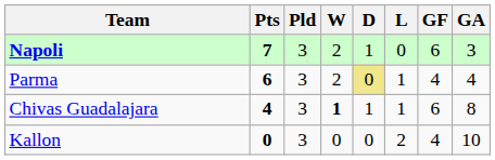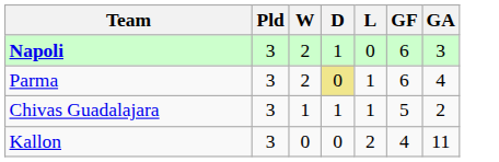- column: Pts | 7 | 6 | 4 | 0
Parma | GF: 4 -> 6
Chivas Guadalajara | W: bold -> normal
Chivas Guadalajara | GF: 6 -> 5
Chivas Guadalajara | GA: 8 -> 2
Kallon | GA: 10 -> 11
